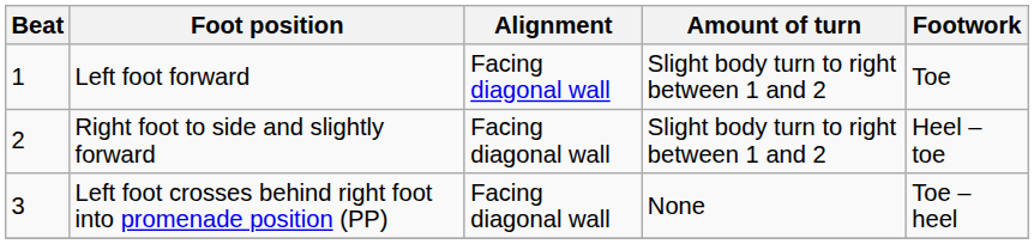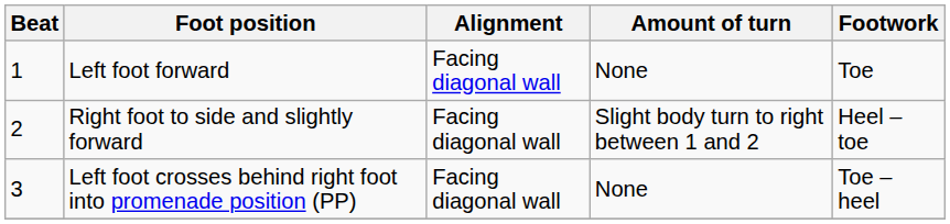Left foot forward | Amount of turn: Slight body turn to right between 1 and 2 -> None
